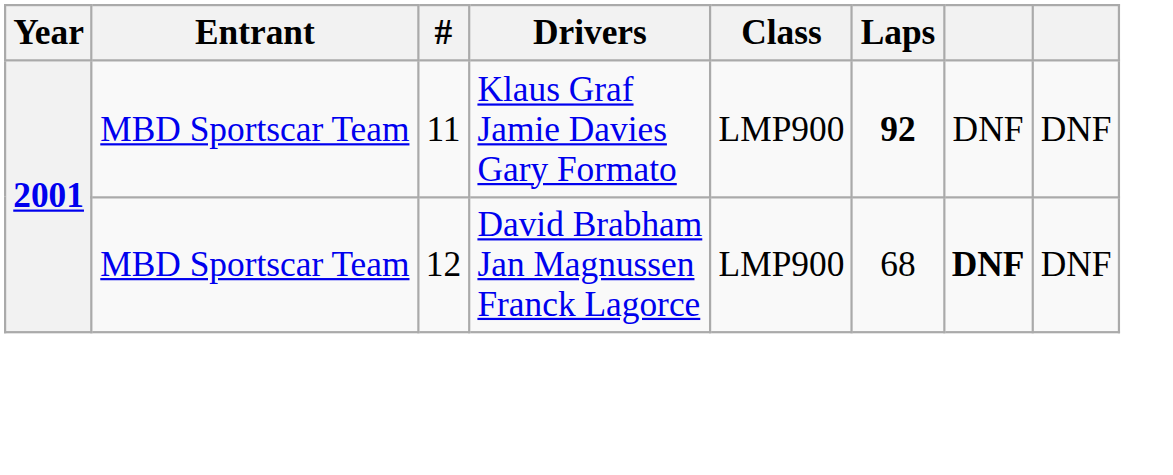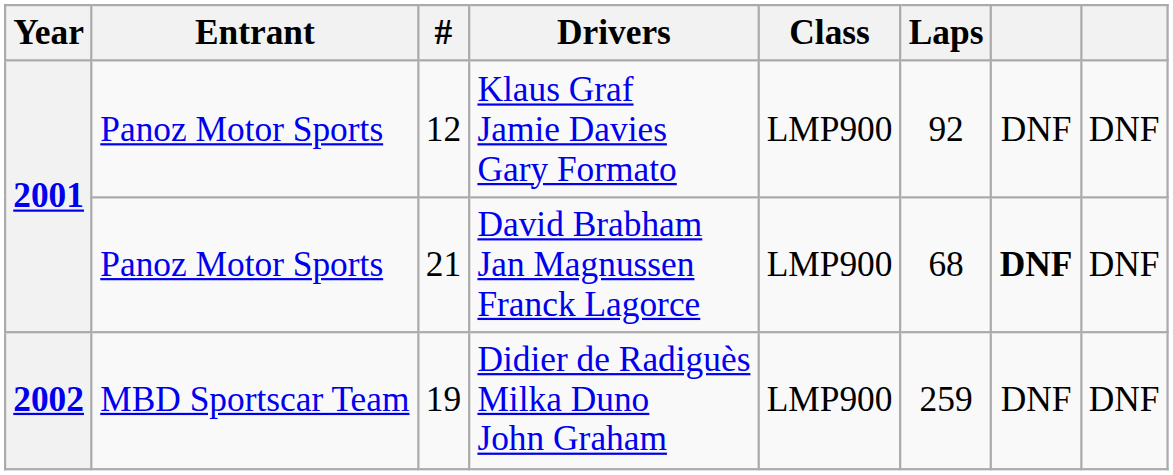Klaus Graf Jamie Davies Gary Formato | Entrant: MBD Sportscar Team -> Panoz Motor Sports
Klaus Graf Jamie Davies Gary Formato | #: 11 -> 12
Klaus Graf Jamie Davies Gary Formato | Laps: bold -> normal
David Brabham Jan Magnussen Franck Lagorce | Entrant: MBD Sportscar Team -> Panoz Motor Sports
David Brabham Jan Magnussen Franck Lagorce | #: 12 -> 21
+ row: 2002 | MBD Sportscar Team | 19 | Didier de Radiguès Milka Duno John Graham | LMP900 | 259 | DNF | DNF
